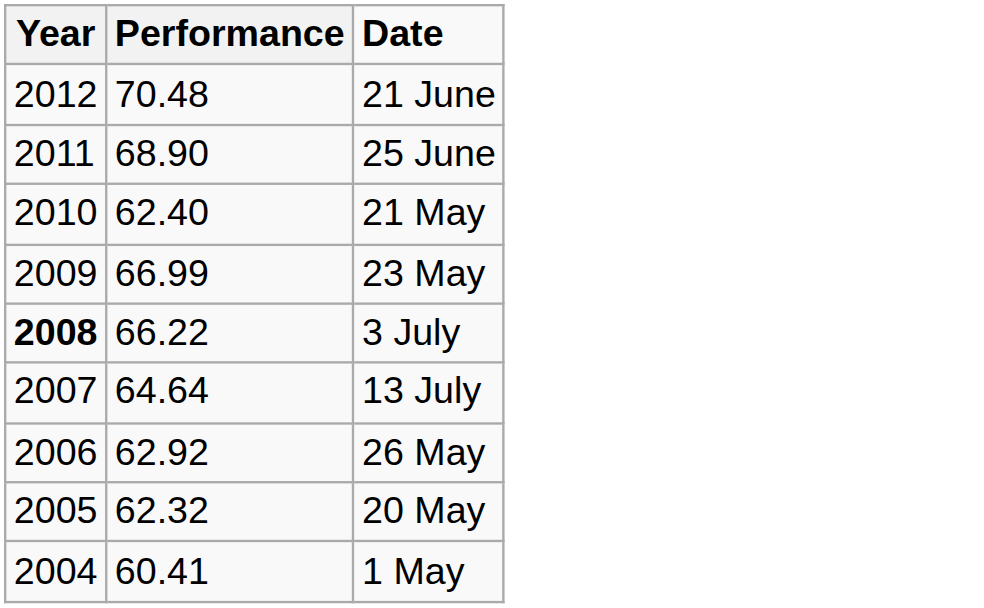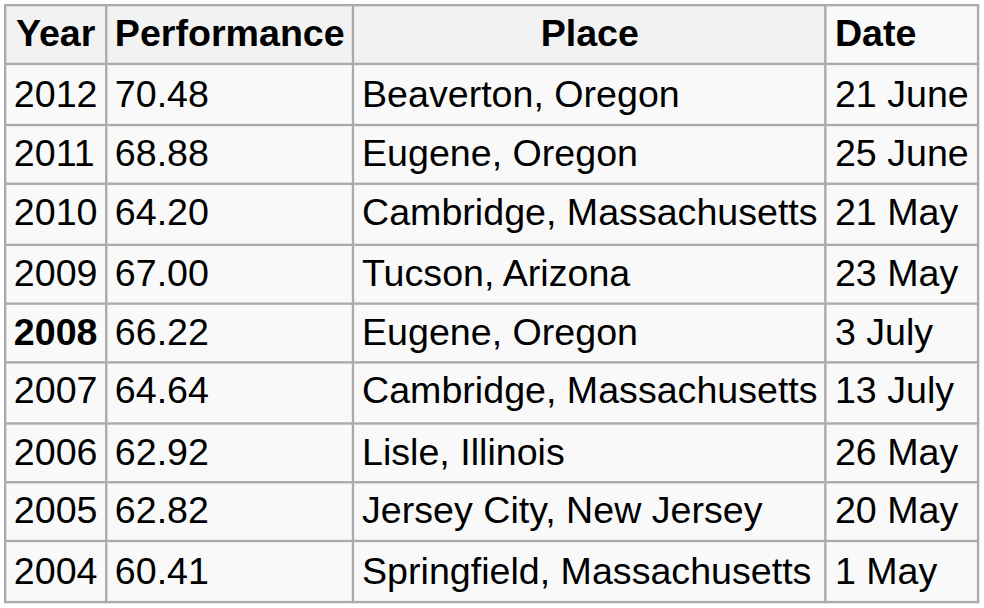+ column: Place | Beaverton, Oregon | Eugene, Oregon | Cambridge, Massachusetts | Tucson, Arizona | Eugene, Oregon | Cambridge, Massachusetts | Lisle, Illinois | Jersey City, New Jersey | Springfield, Massachusetts
25 June | Performance: 68.90 -> 68.88
21 May | Performance: 62.40 -> 64.20
23 May | Performance: 66.99 -> 67.00
20 May | Performance: 62.32 -> 62.82
